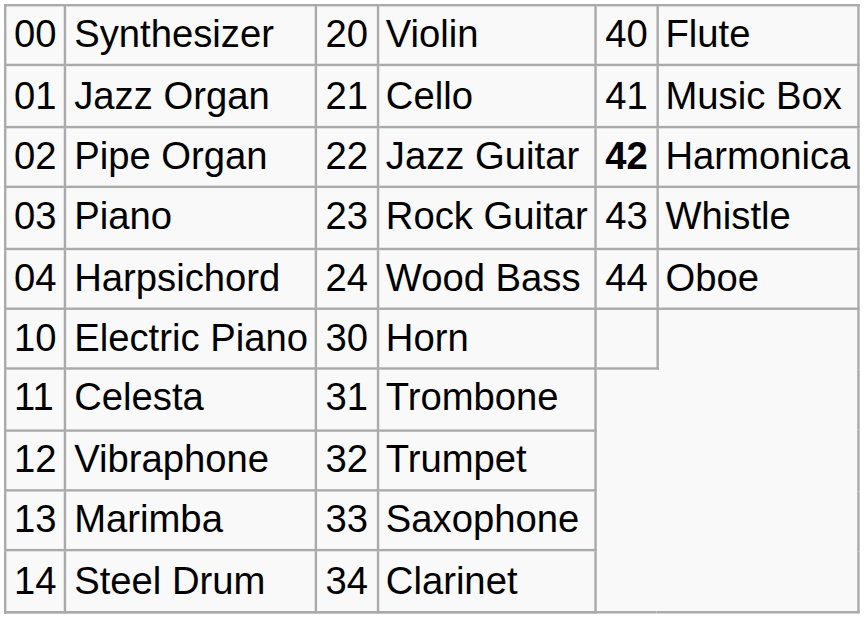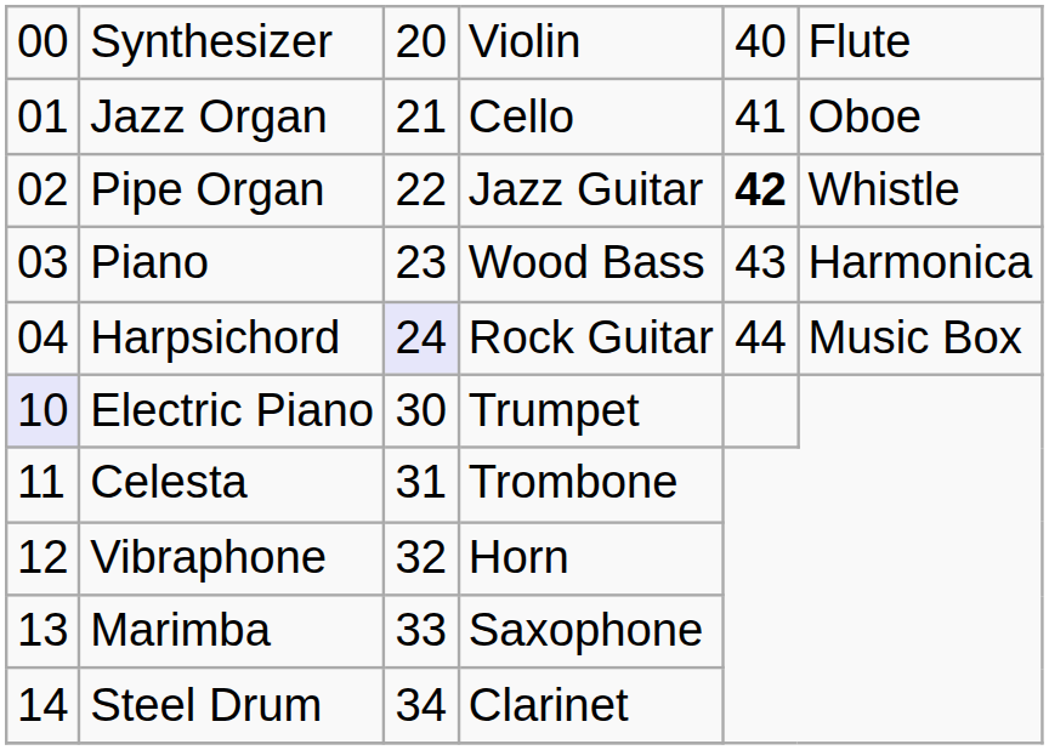Jazz Organ | column 6: Music Box -> Oboe
Pipe Organ | column 6: Harmonica -> Whistle
Piano | column 4: Rock Guitar -> Wood Bass
Piano | column 6: Whistle -> Harmonica
Harpsichord | column 3: no background -> lavender background
Harpsichord | column 4: Wood Bass -> Rock Guitar
Harpsichord | column 6: Oboe -> Music Box
Electric Piano | column 1: no background -> lavender background
Electric Piano | column 4: Horn -> Trumpet
Vibraphone | column 4: Trumpet -> Horn
